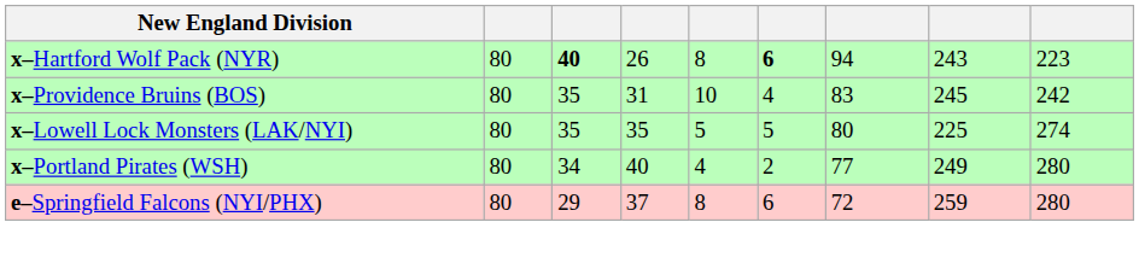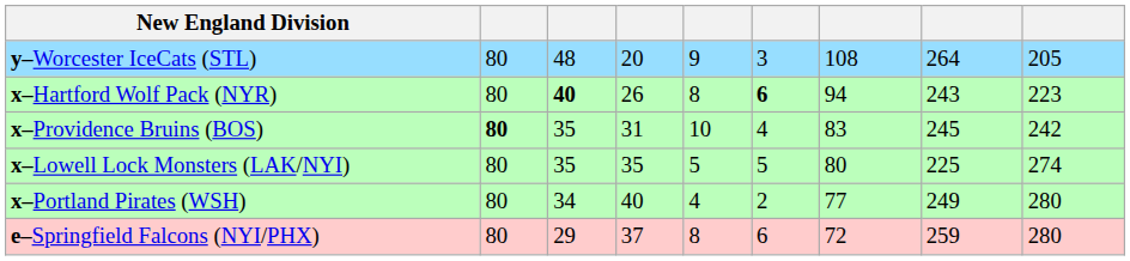+ row: y–Worcester IceCats (STL) | 80 | 48 | 20 | 9 | 3 | 108 | 264 | 205
x–Providence Bruins (BOS) | column 2: normal -> bold
